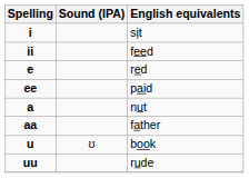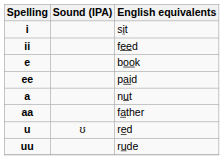e | English equivalents: red -> book
u | English equivalents: book -> red
